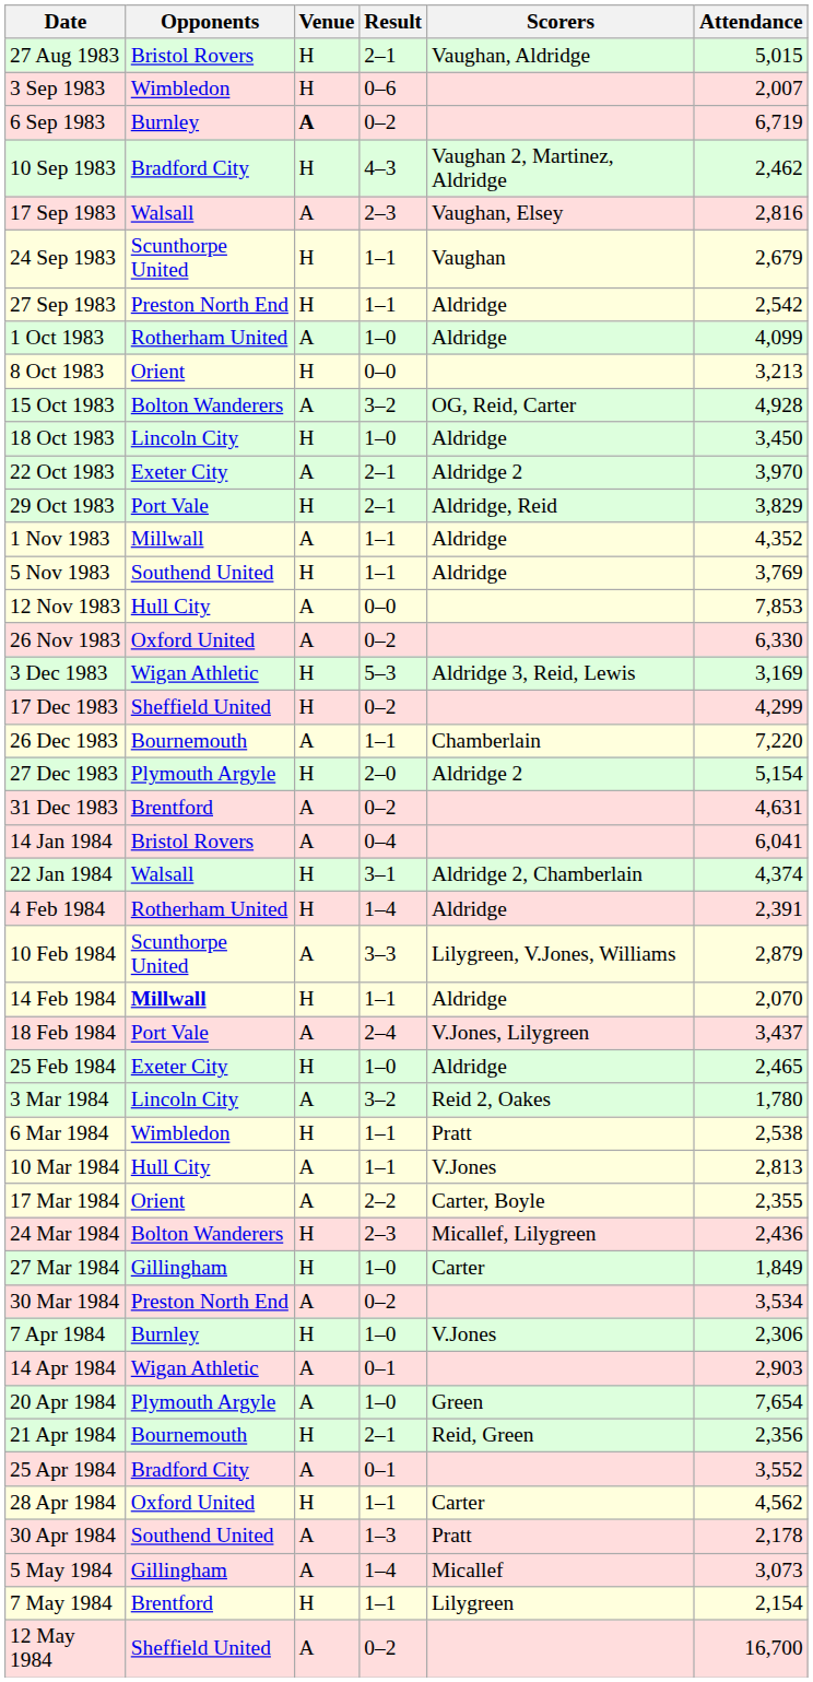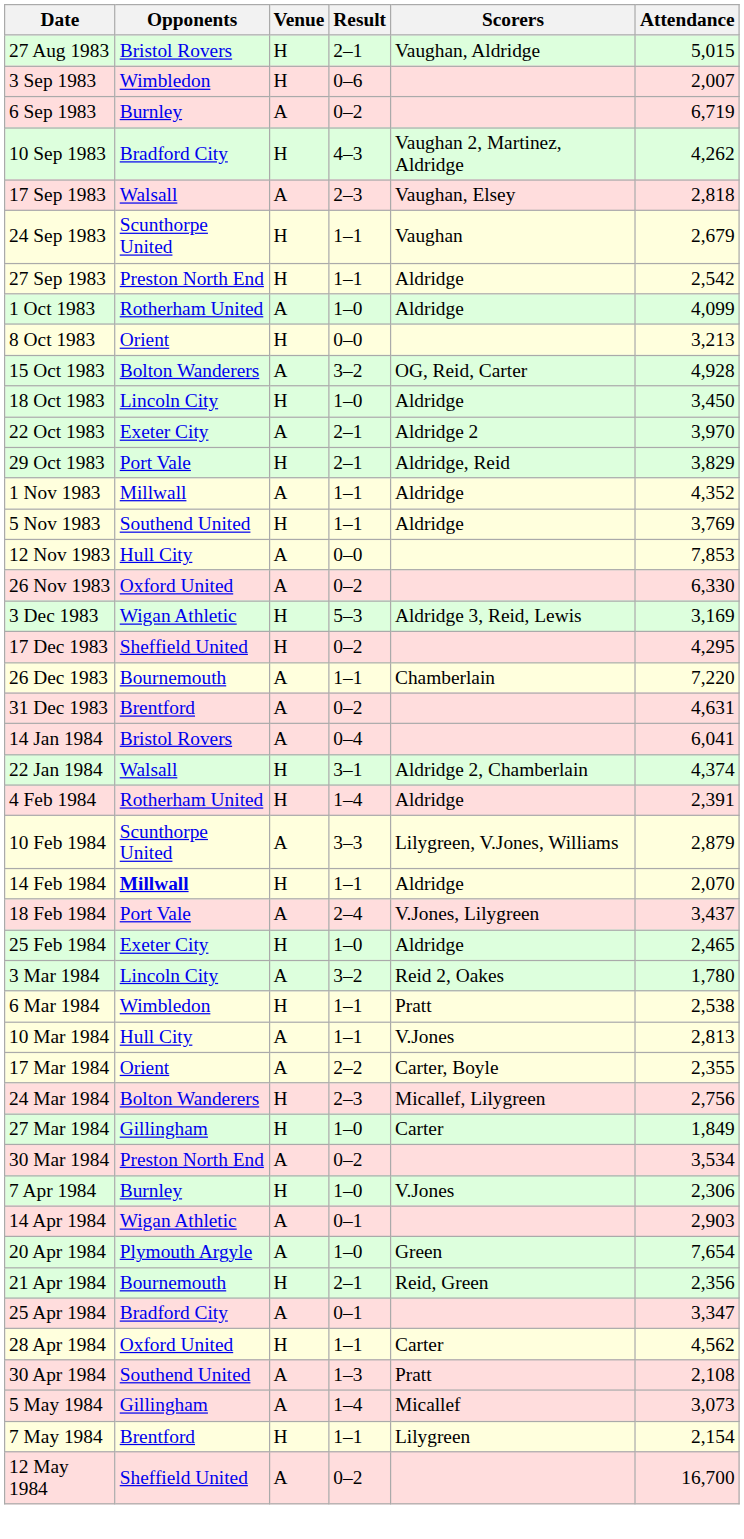6 Sep 1983 | Venue: bold -> normal
10 Sep 1983 | Attendance: 2,462 -> 4,262
17 Sep 1983 | Attendance: 2,816 -> 2,818
17 Dec 1983 | Attendance: 4,299 -> 4,295
- row: 27 Dec 1983 | Plymouth Argyle | H | 2–0 | Aldridge 2 | 5,154
24 Mar 1984 | Attendance: 2,436 -> 2,756
25 Apr 1984 | Attendance: 3,552 -> 3,347
30 Apr 1984 | Attendance: 2,178 -> 2,108
